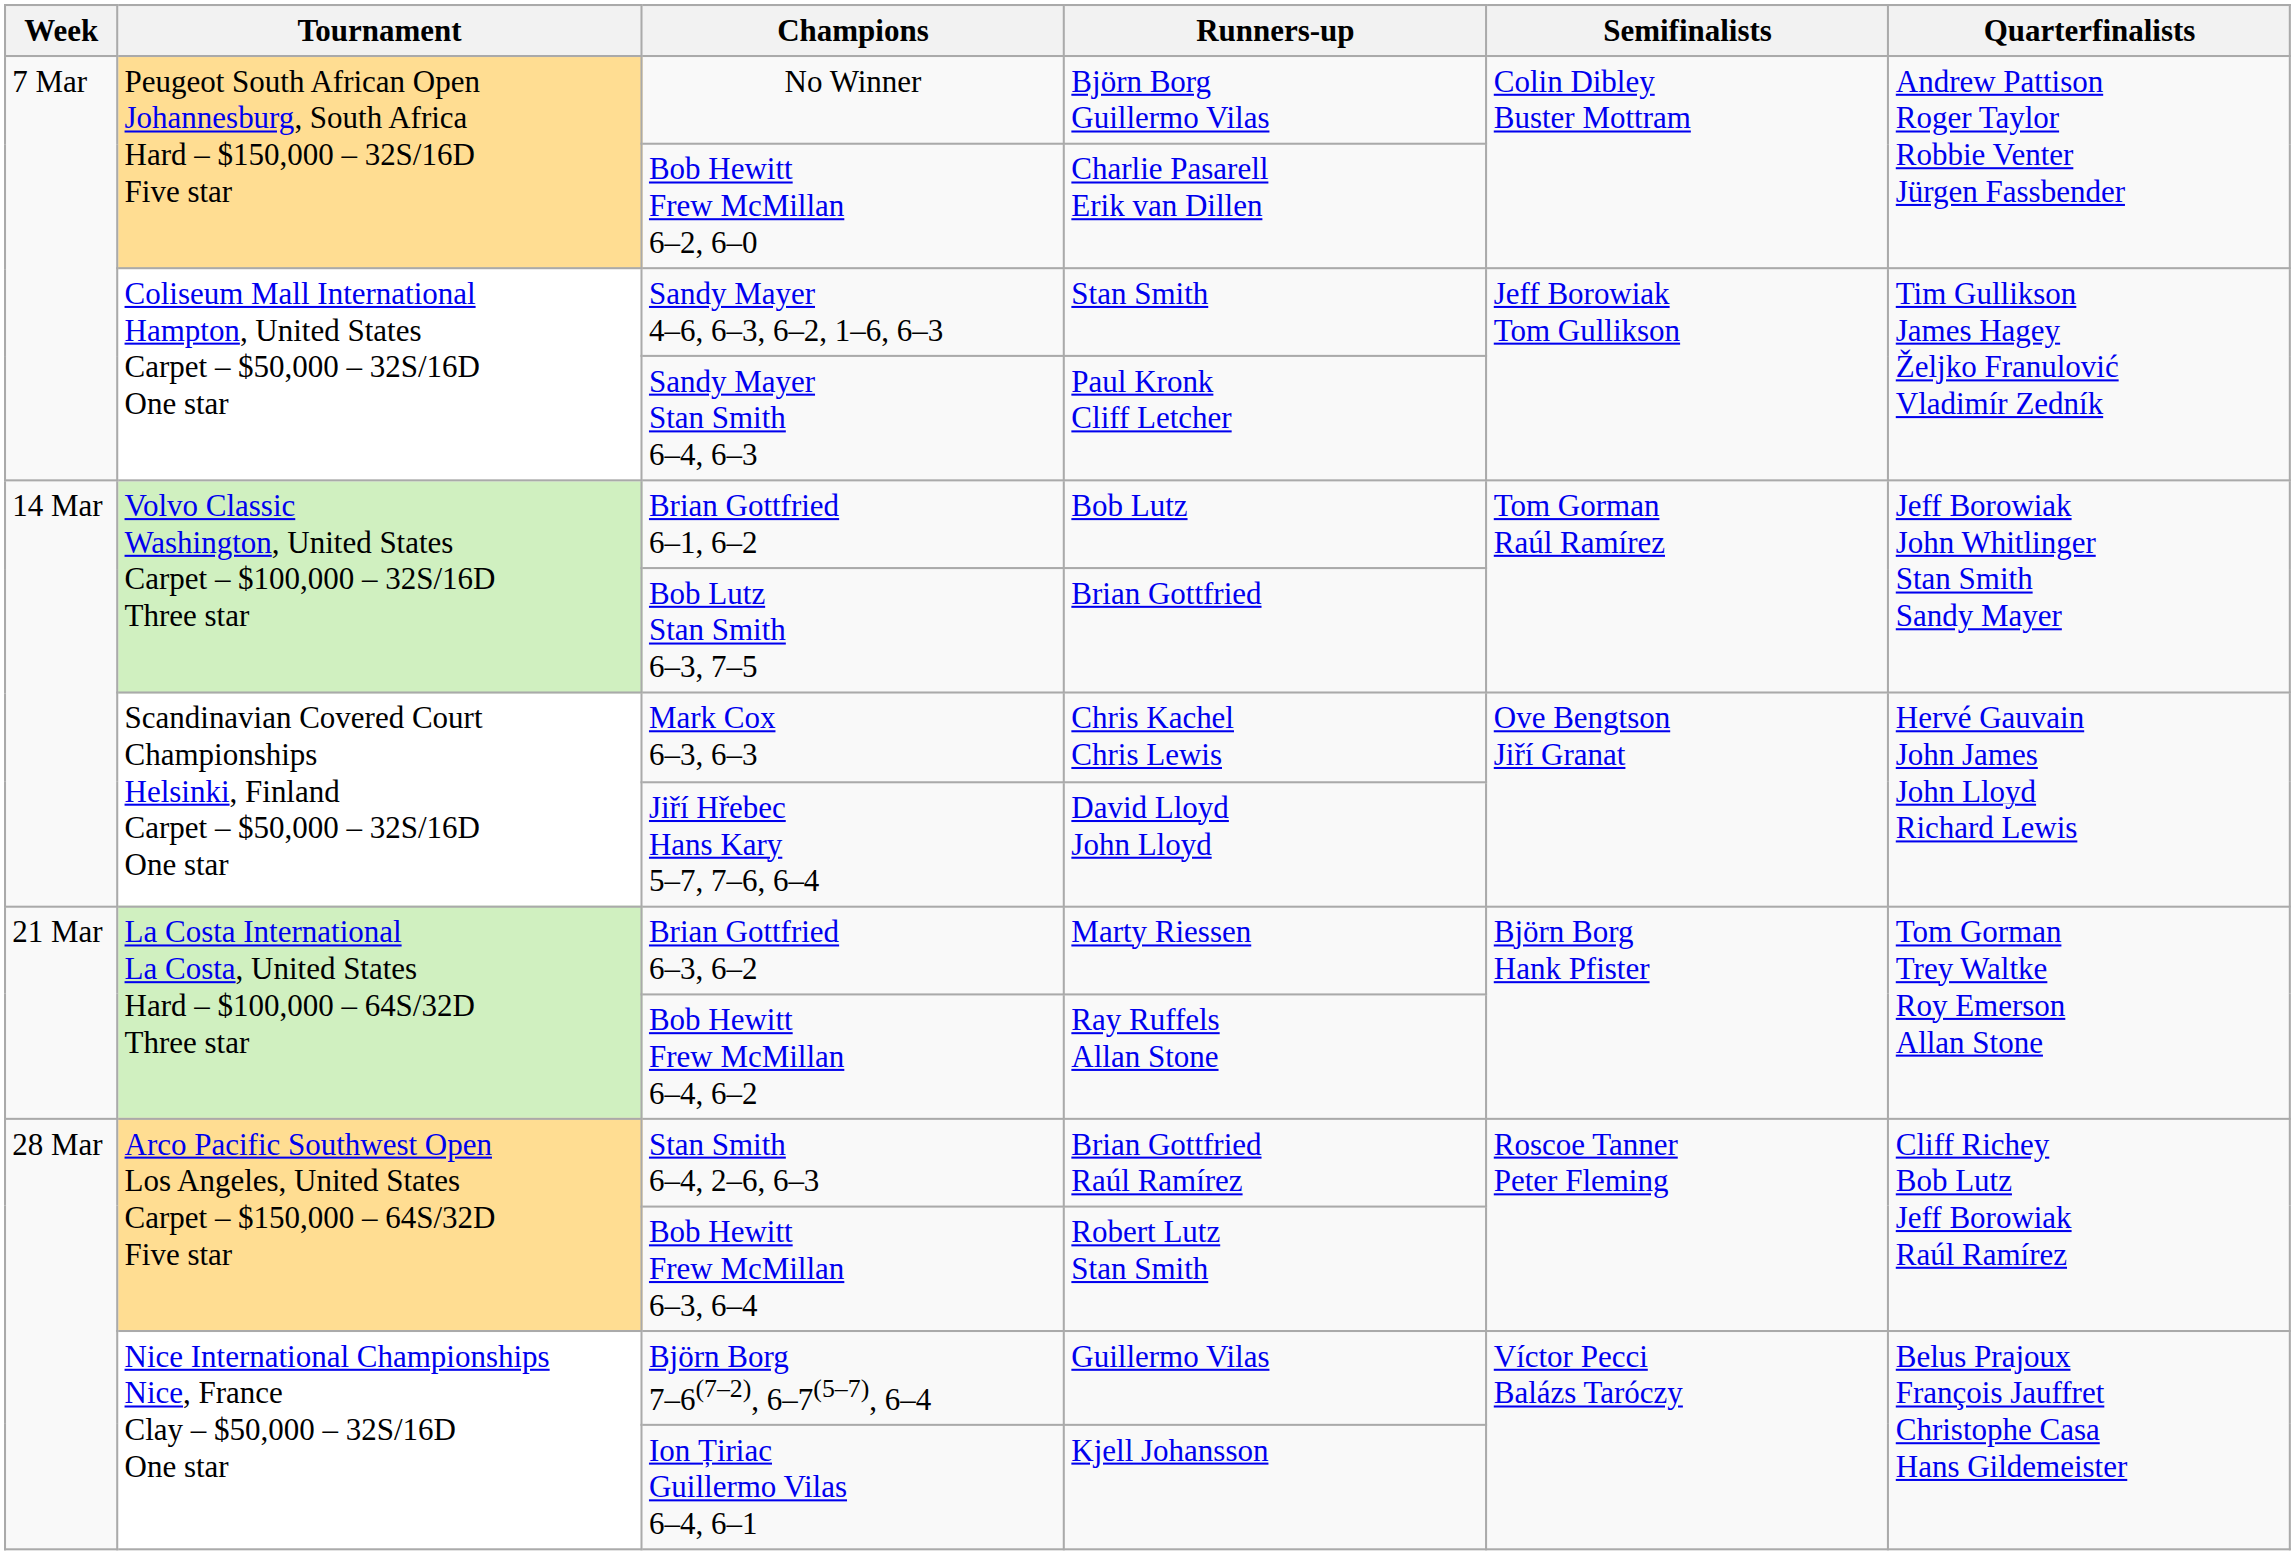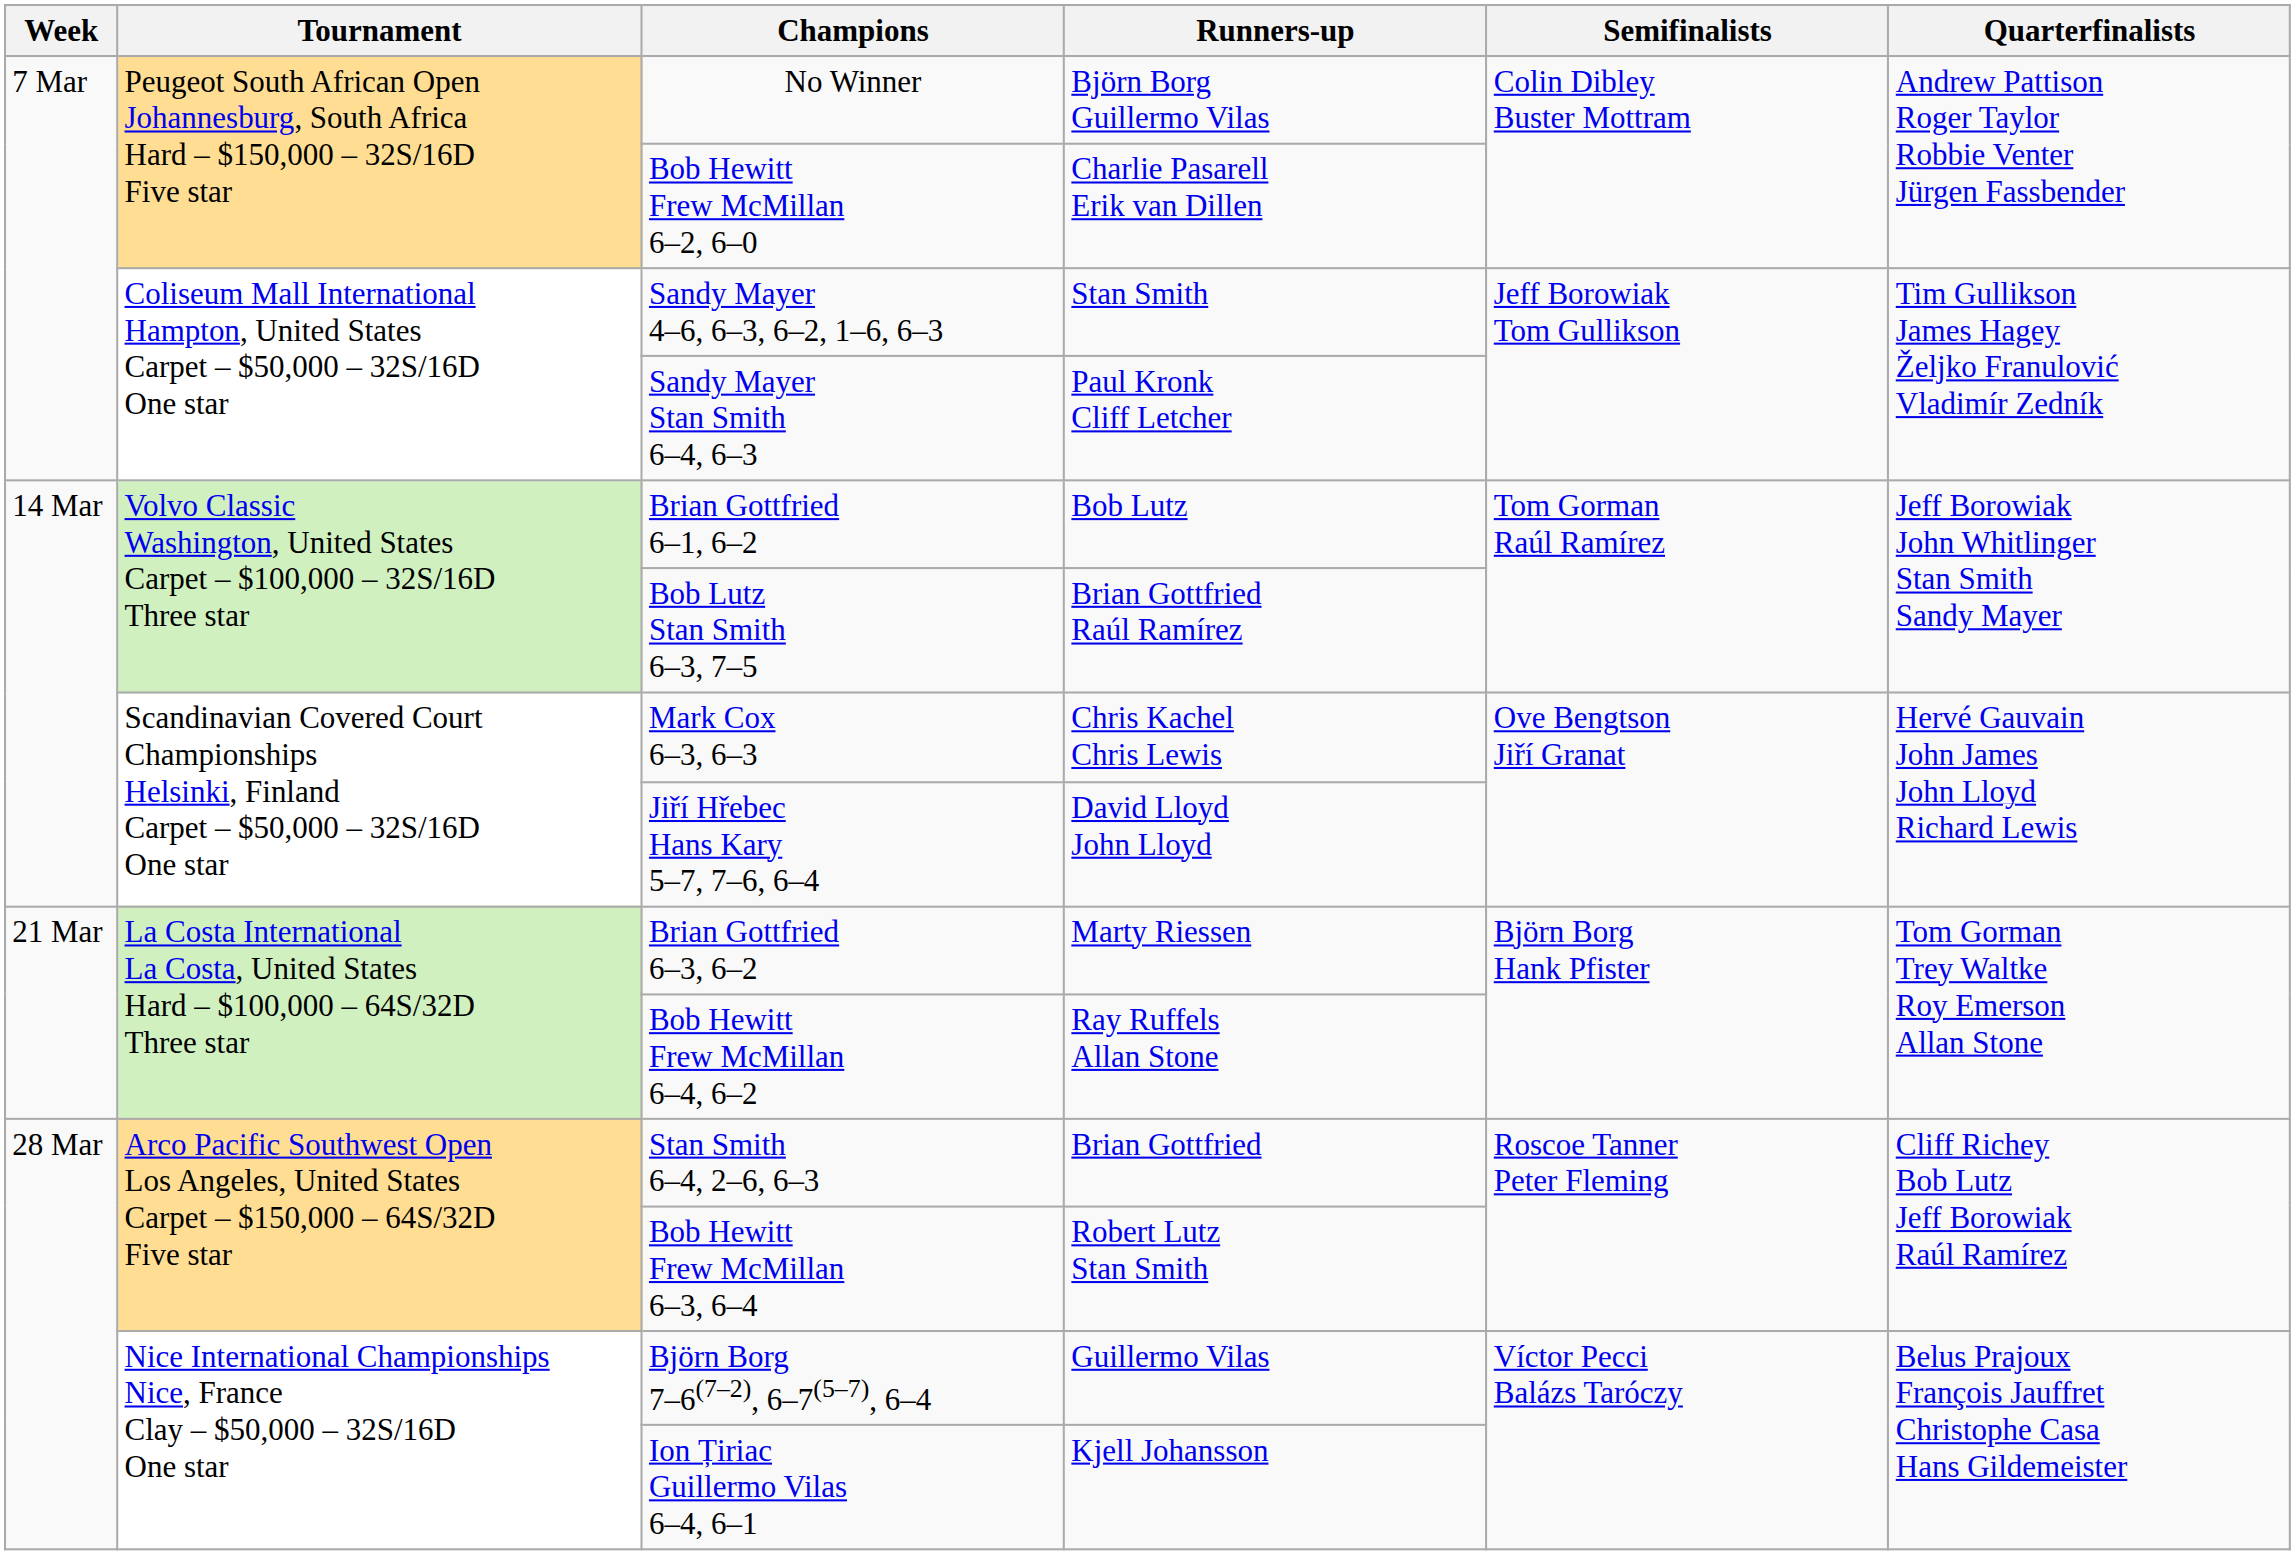Bob Lutz Stan Smith 6–3, 7–5 | Runners-up: Brian Gottfried -> Brian Gottfried Raúl Ramírez
Stan Smith 6–4, 2–6, 6–3 | Runners-up: Brian Gottfried Raúl Ramírez -> Brian Gottfried
